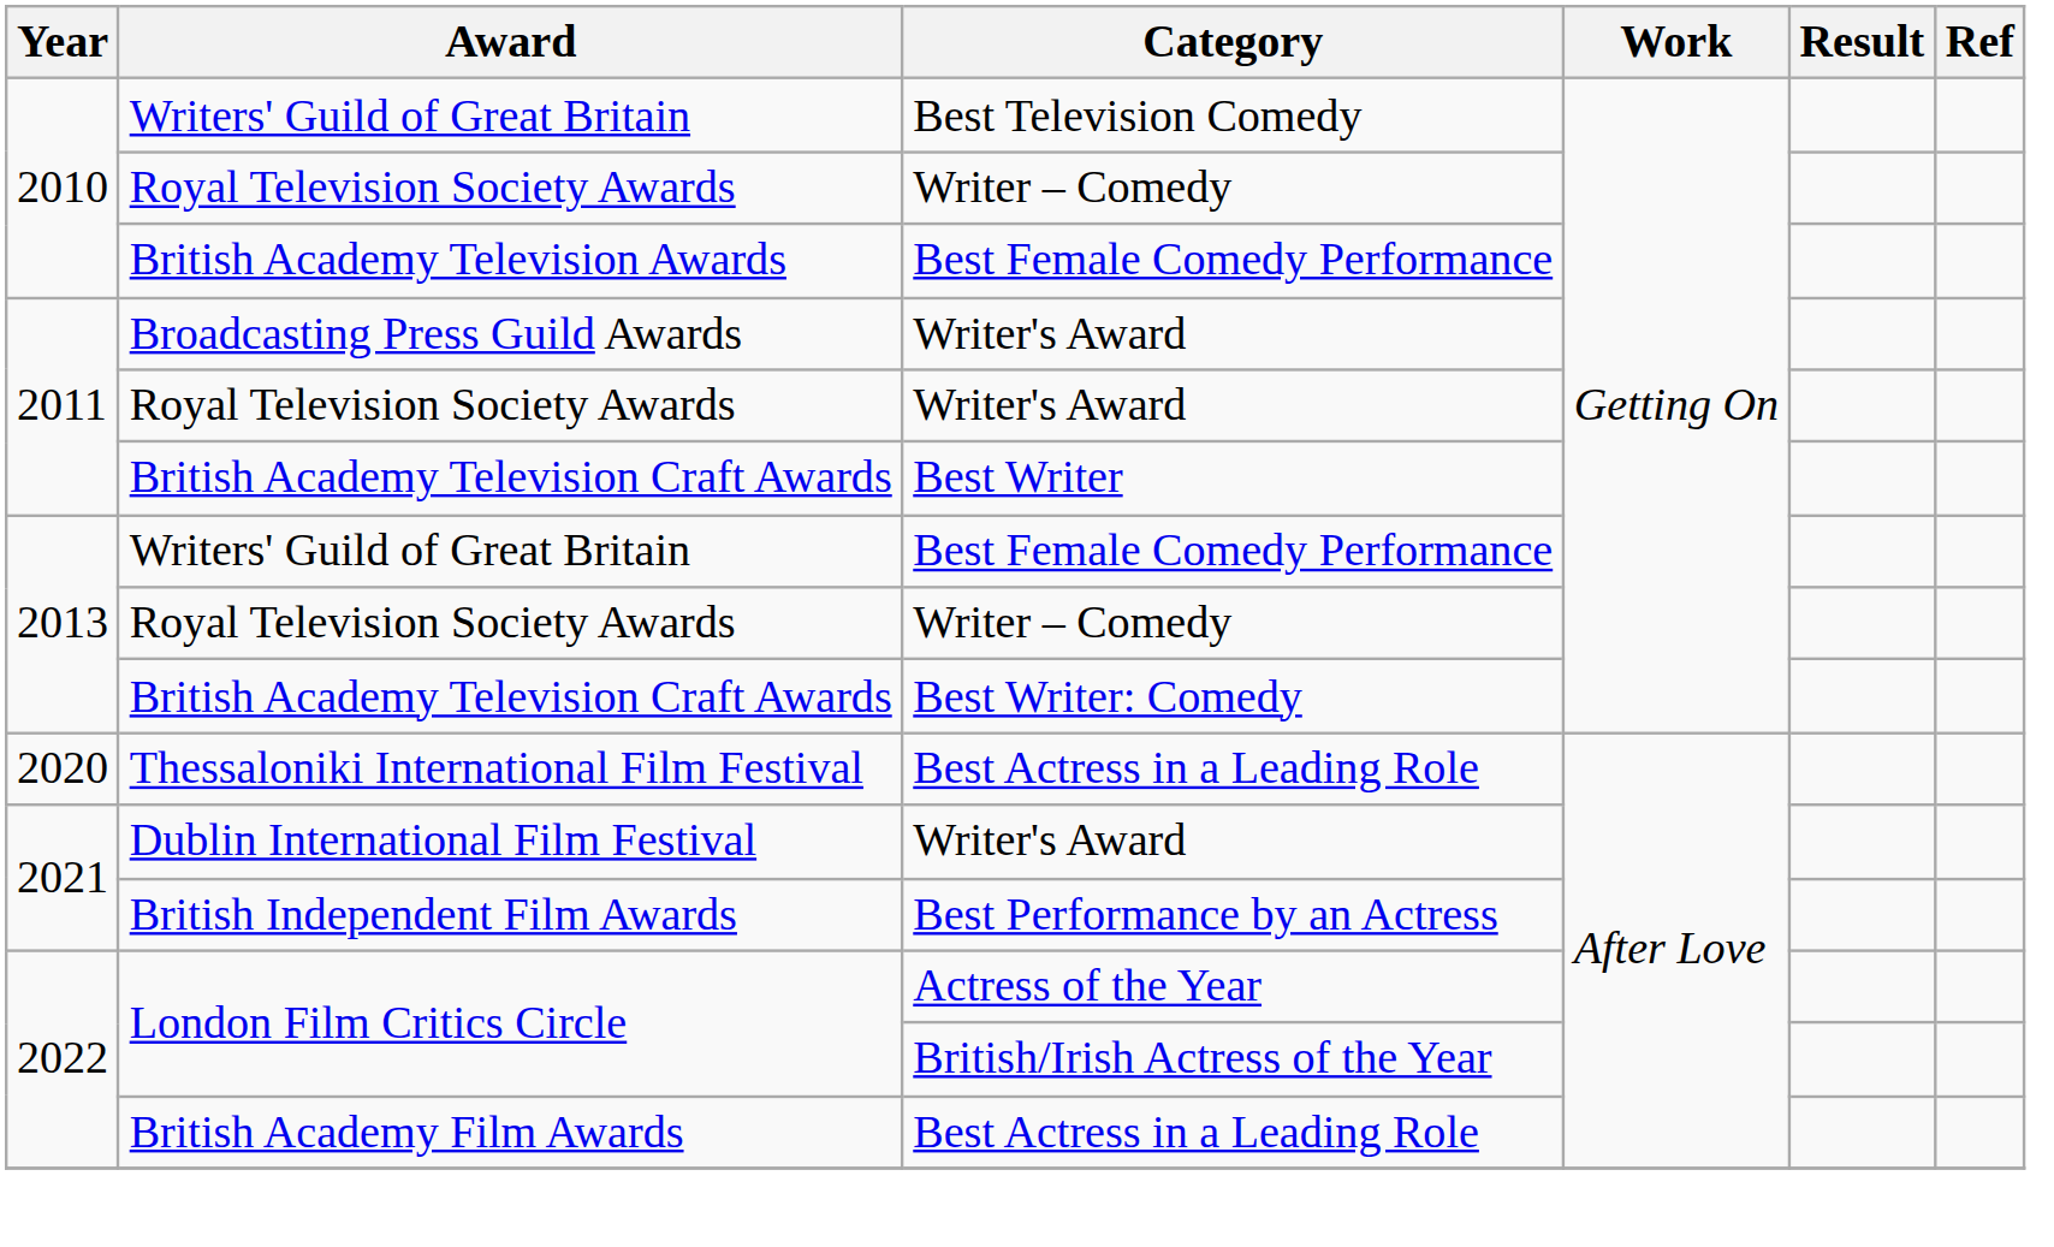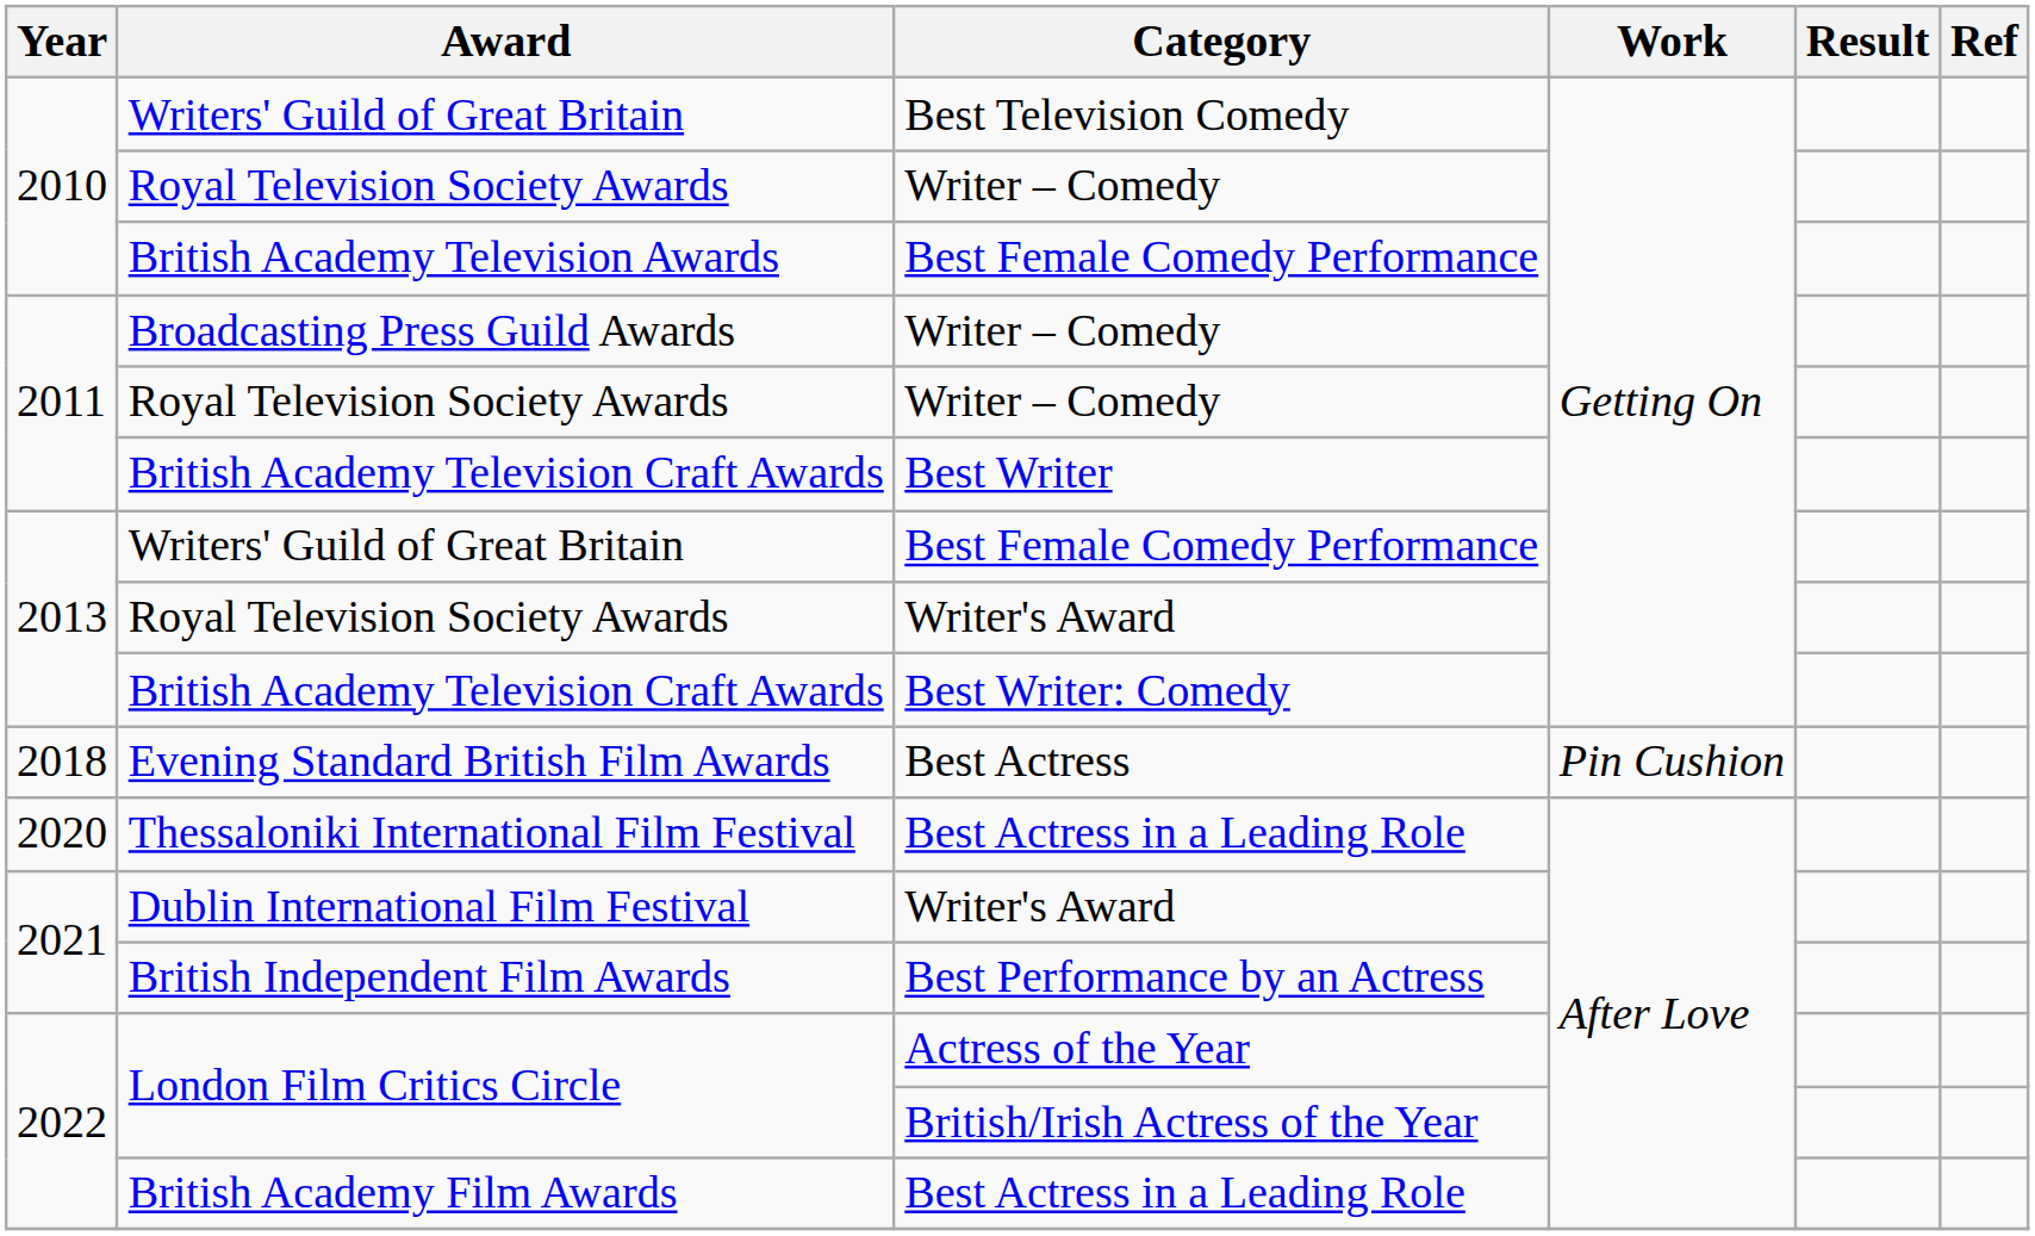Broadcasting Press Guild Awards | Category: Writer's Award -> Writer – Comedy
2011 / Royal Television Society Awards | Category: Writer's Award -> Writer – Comedy
2013 / Royal Television Society Awards | Category: Writer – Comedy -> Writer's Award
+ row: 2018 | Evening Standard British Film Awards | Best Actress | Pin Cushion
